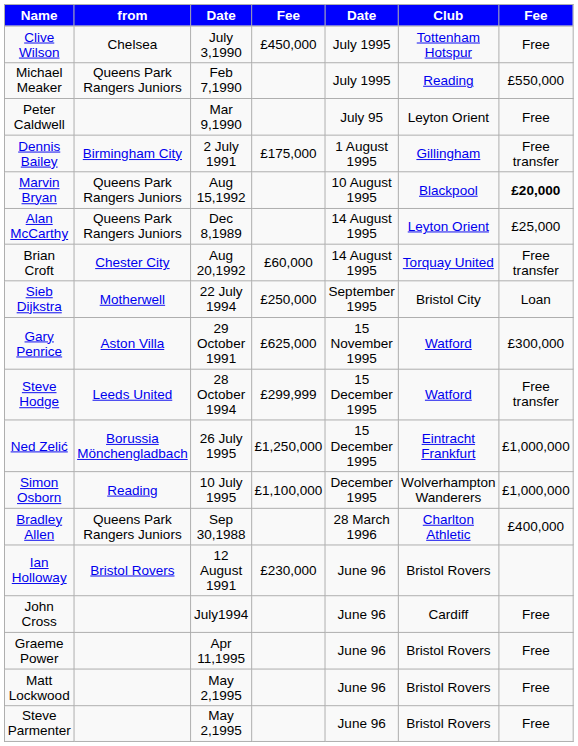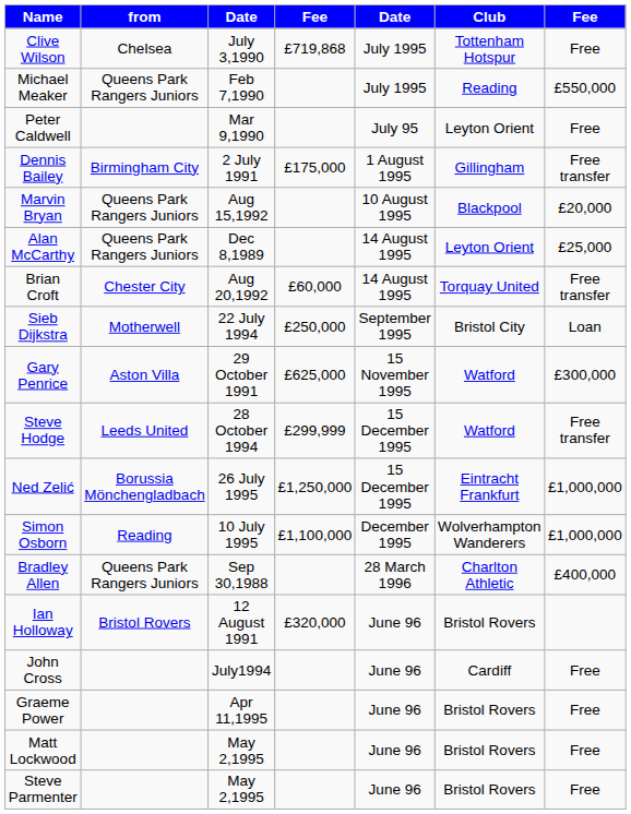Clive Wilson | column 4: £450,000 -> £719,868
Marvin Bryan | column 7: bold -> normal
Ian Holloway | column 4: £230,000 -> £320,000
